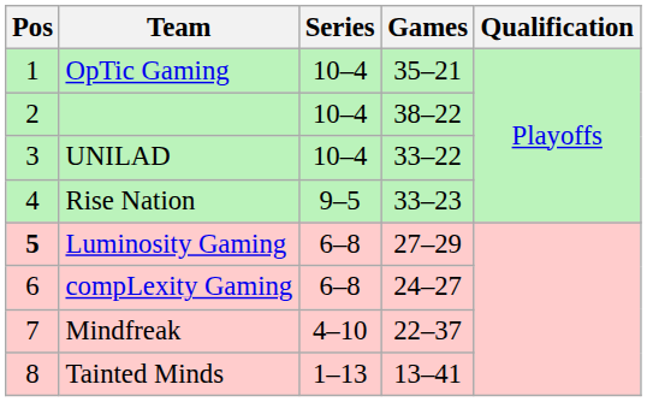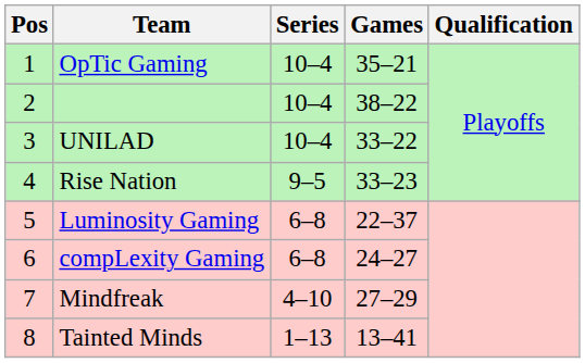Luminosity Gaming | Pos: bold -> normal
Luminosity Gaming | Games: 27–29 -> 22–37
Mindfreak | Games: 22–37 -> 27–29
